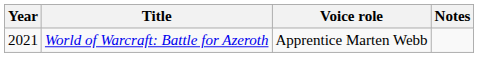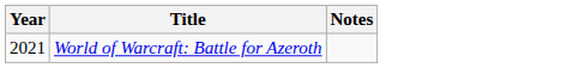- column: Voice role | Apprentice Marten Webb
